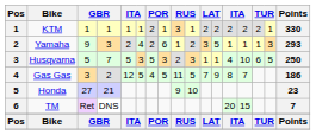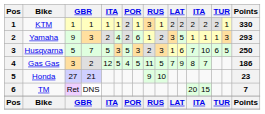Husqvarna | column 12: 1 -> 6
Husqvarna | column 13: 4 -> 7
